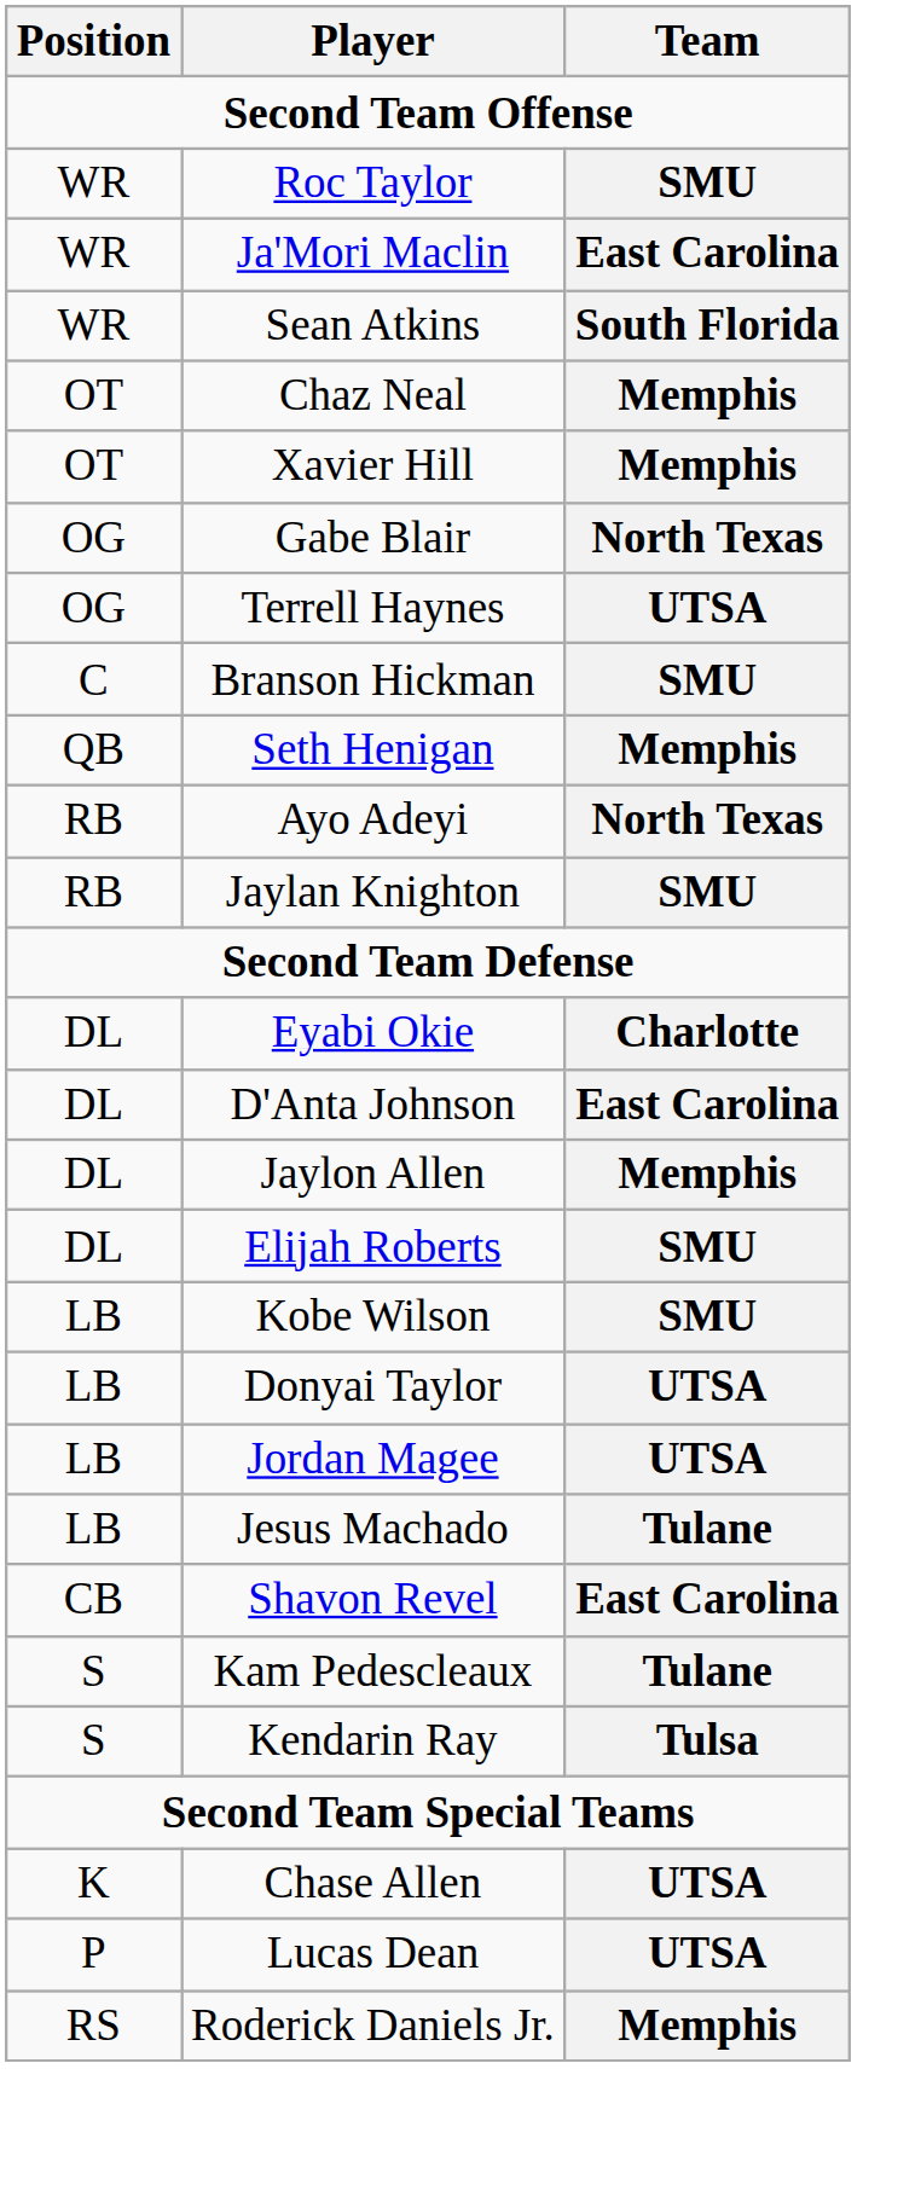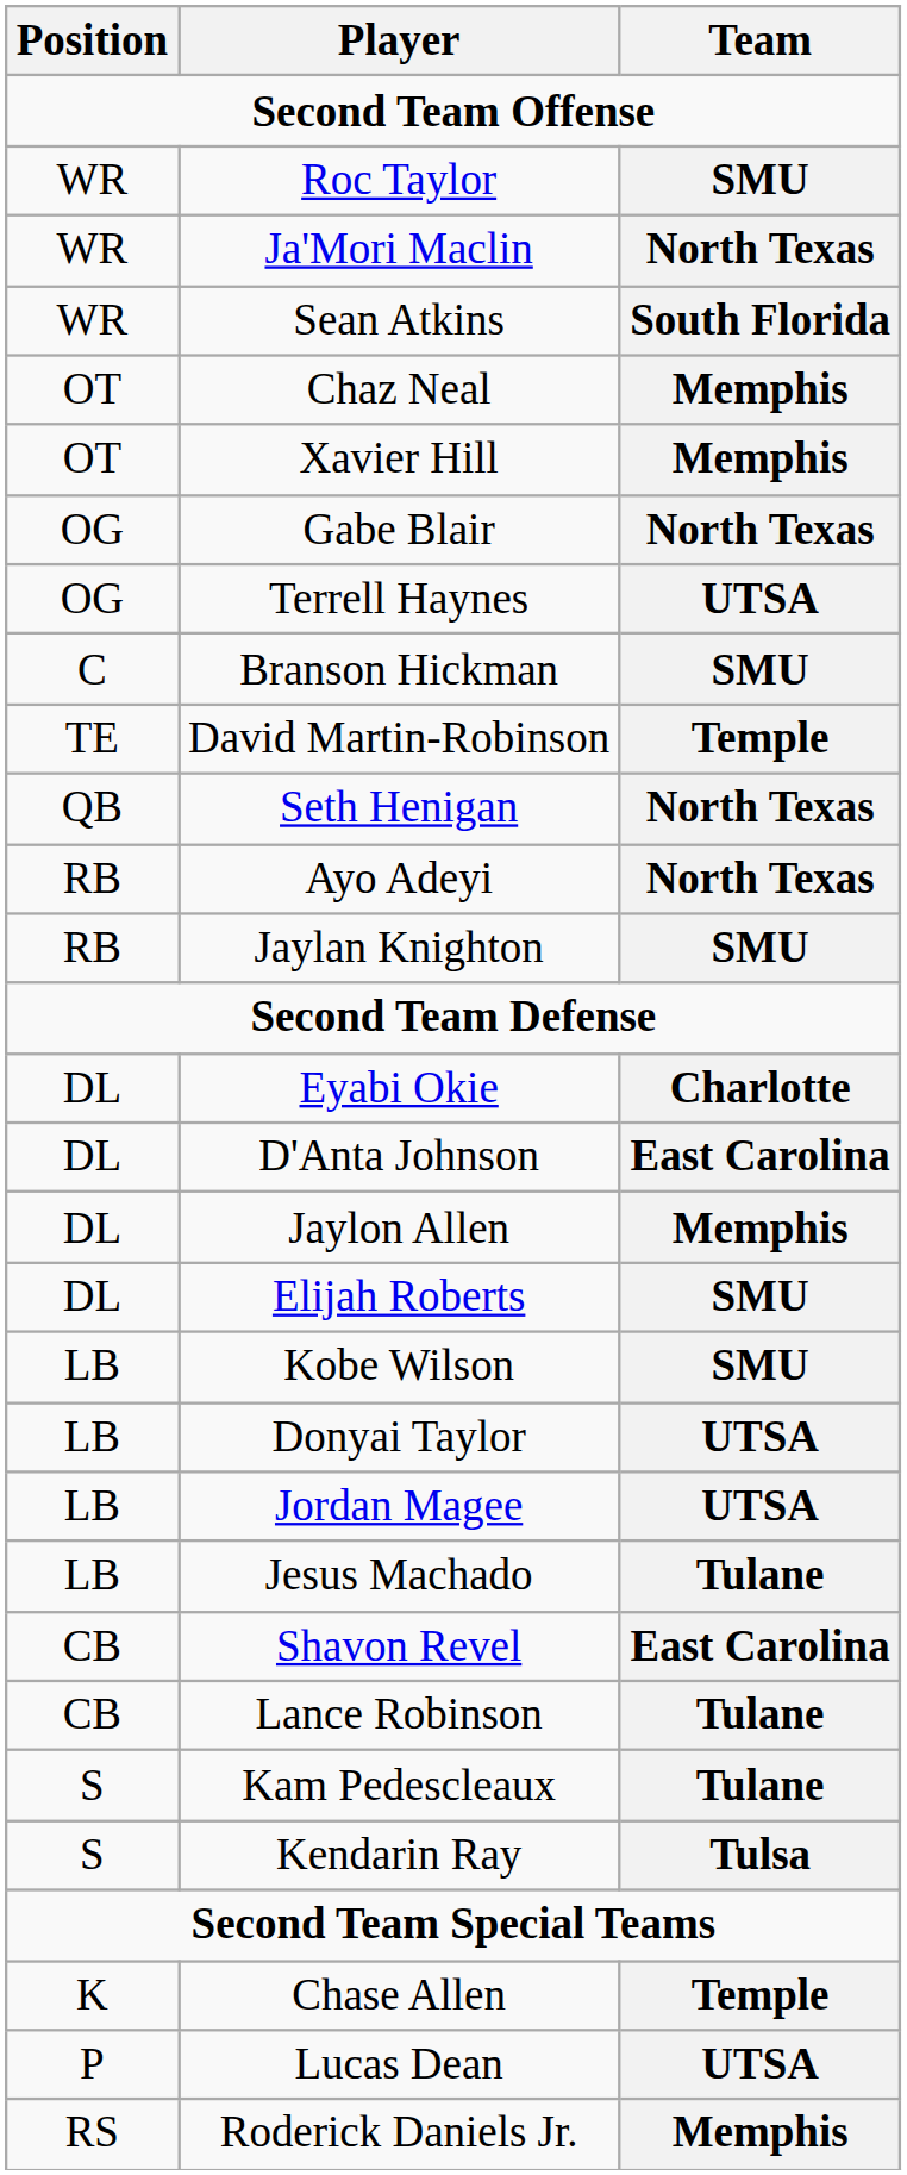Ja'Mori Maclin | Team: East Carolina -> North Texas
+ row: TE | David Martin-Robinson | Temple
Seth Henigan | Team: Memphis -> North Texas
+ row: CB | Lance Robinson | Tulane
Chase Allen | Team: UTSA -> Temple
